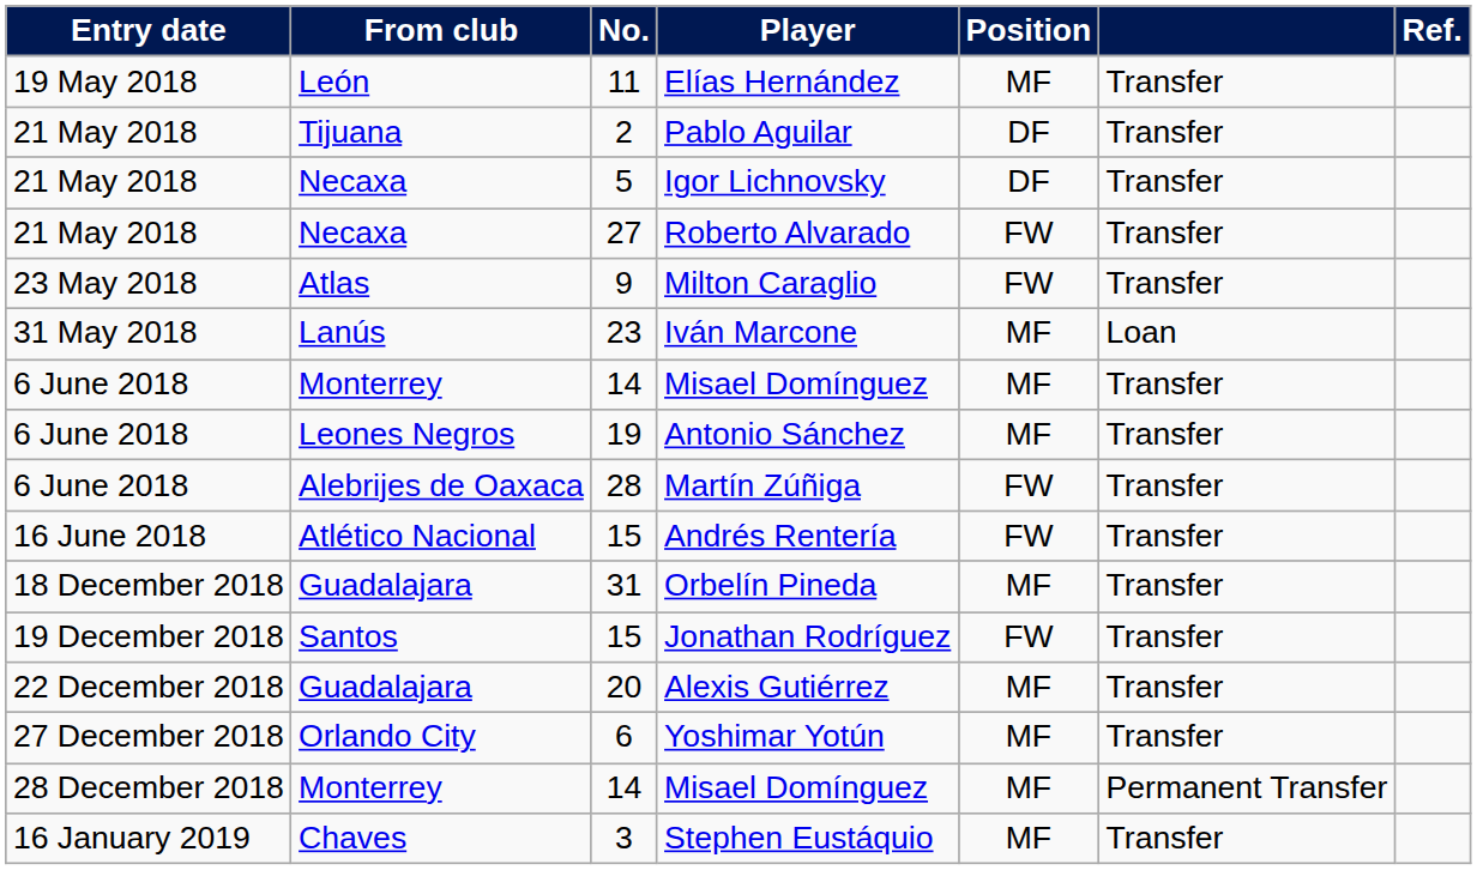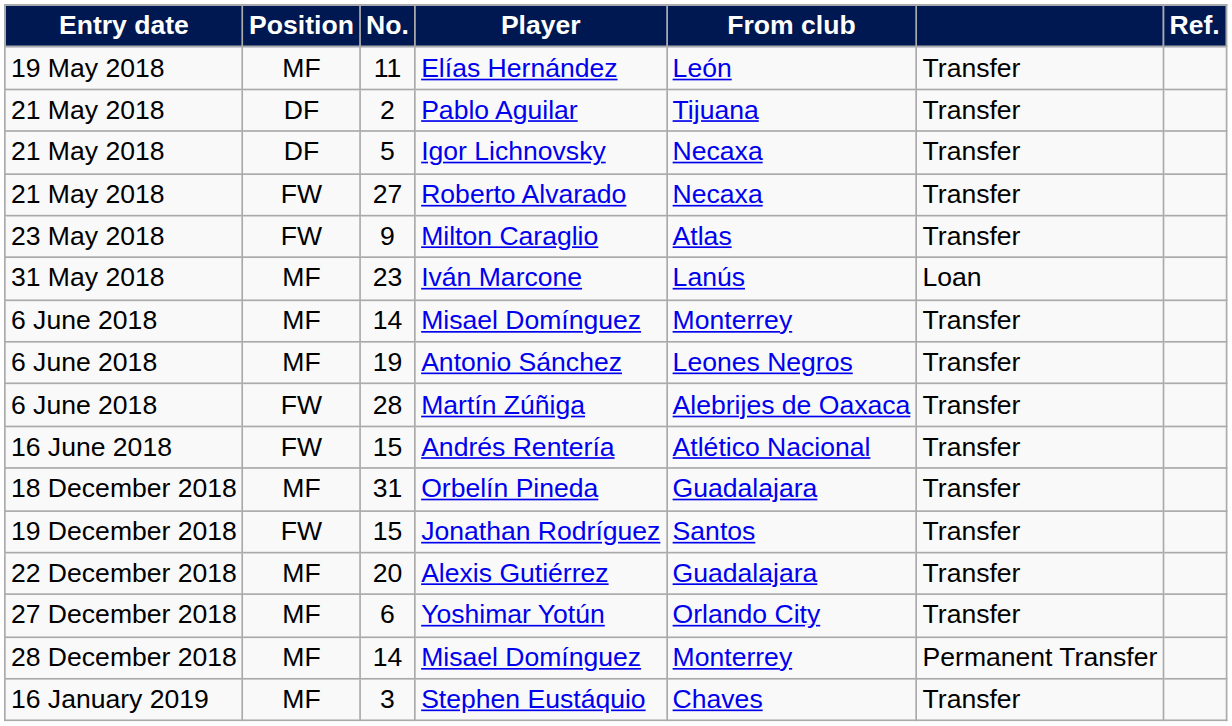columns swapped: Position <-> From club
